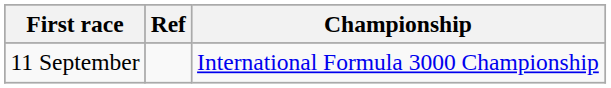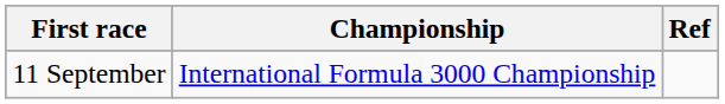columns swapped: Championship <-> Ref
